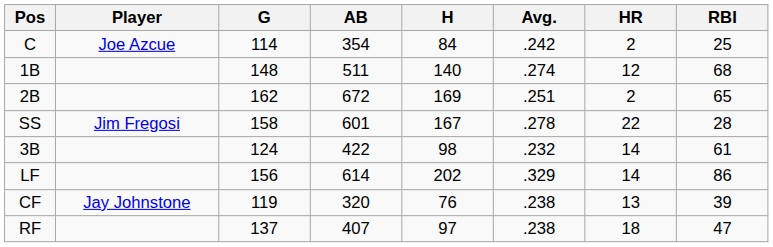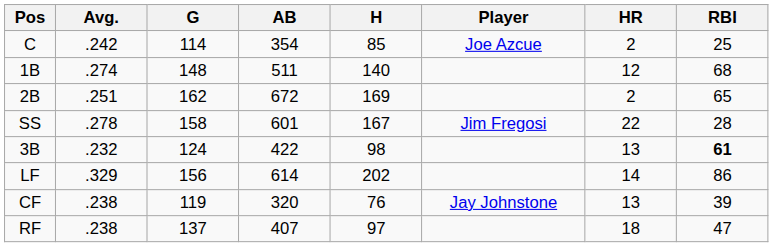columns swapped: Player <-> Avg.
C | H: 84 -> 85
3B | HR: 14 -> 13
3B | RBI: normal -> bold
